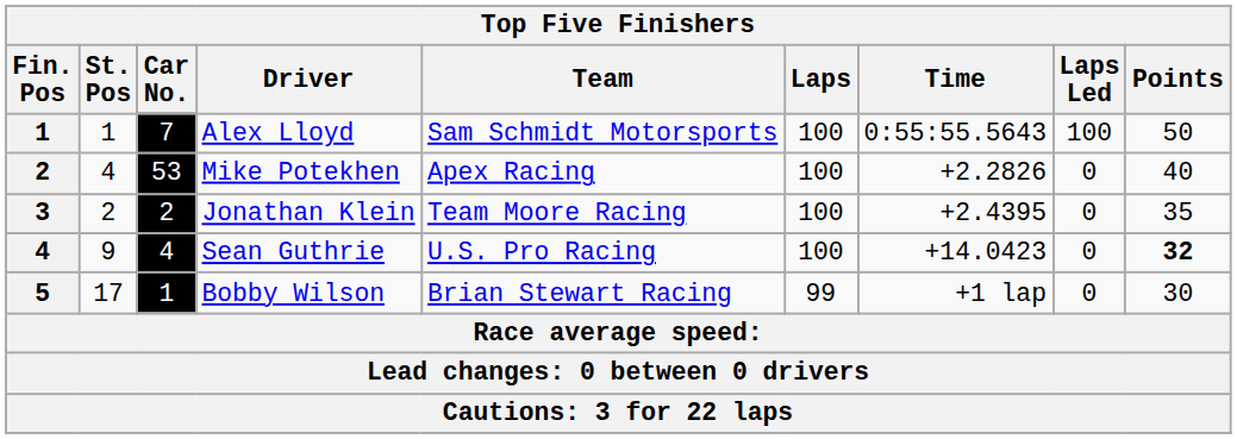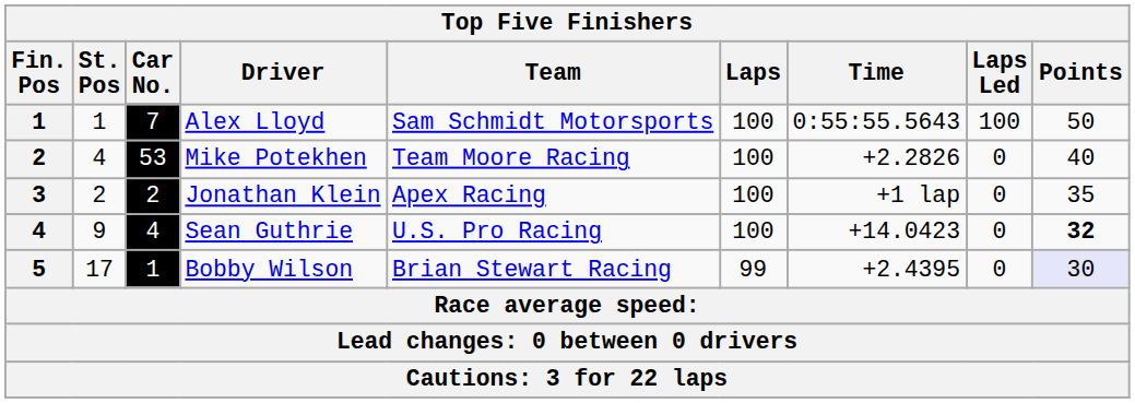Mike Potekhen | Team: Apex Racing -> Team Moore Racing
Jonathan Klein | Team: Team Moore Racing -> Apex Racing
Jonathan Klein | Time: +2.4395 -> +1 lap
Bobby Wilson | Time: +1 lap -> +2.4395
Bobby Wilson | Points: no background -> lavender background
